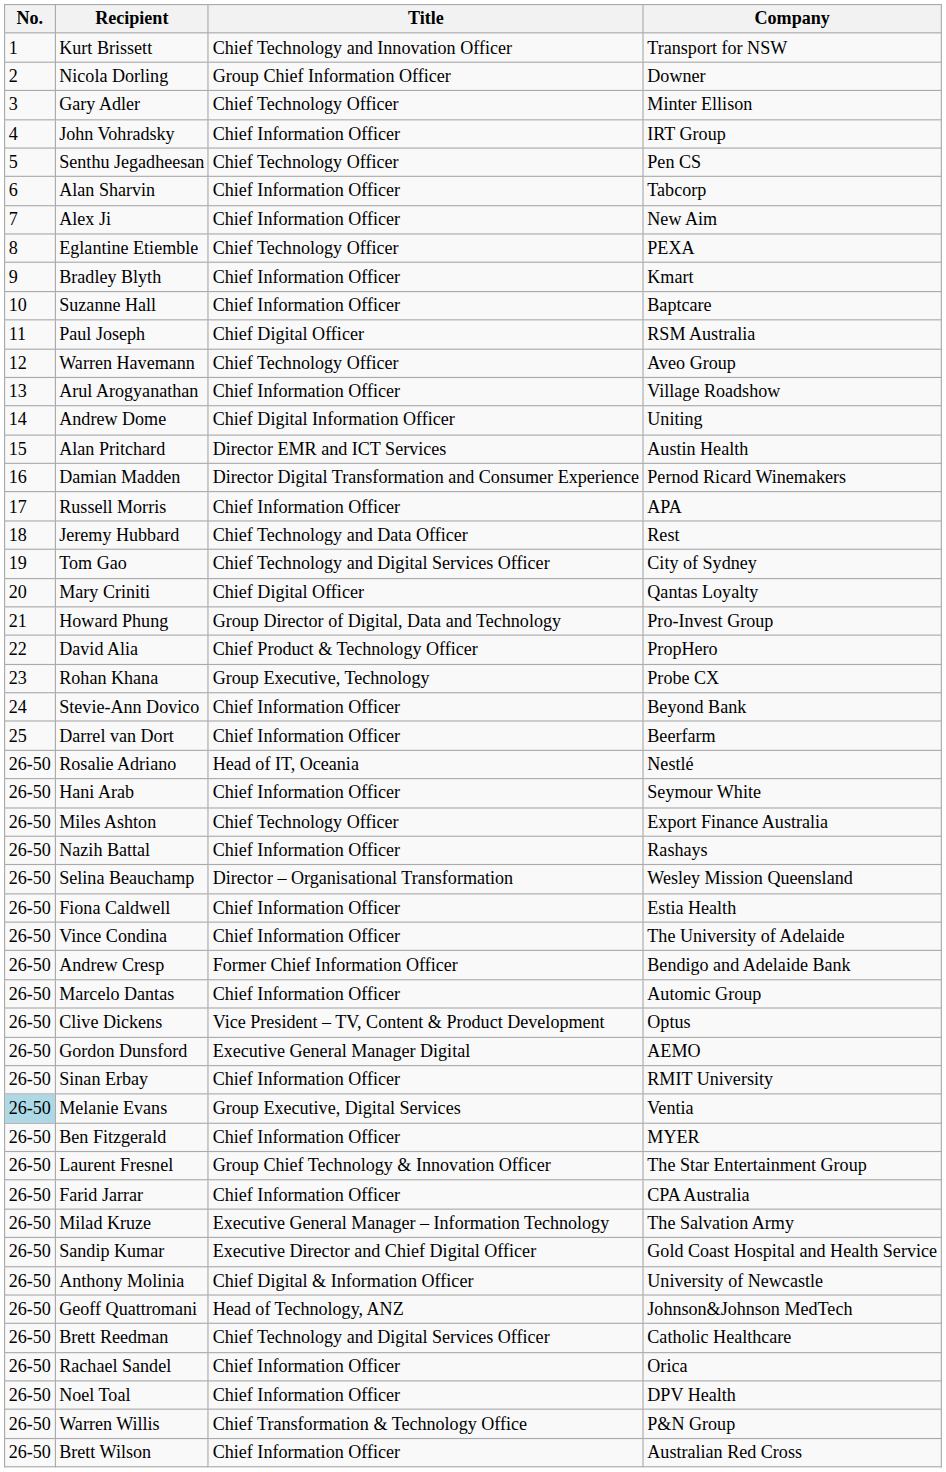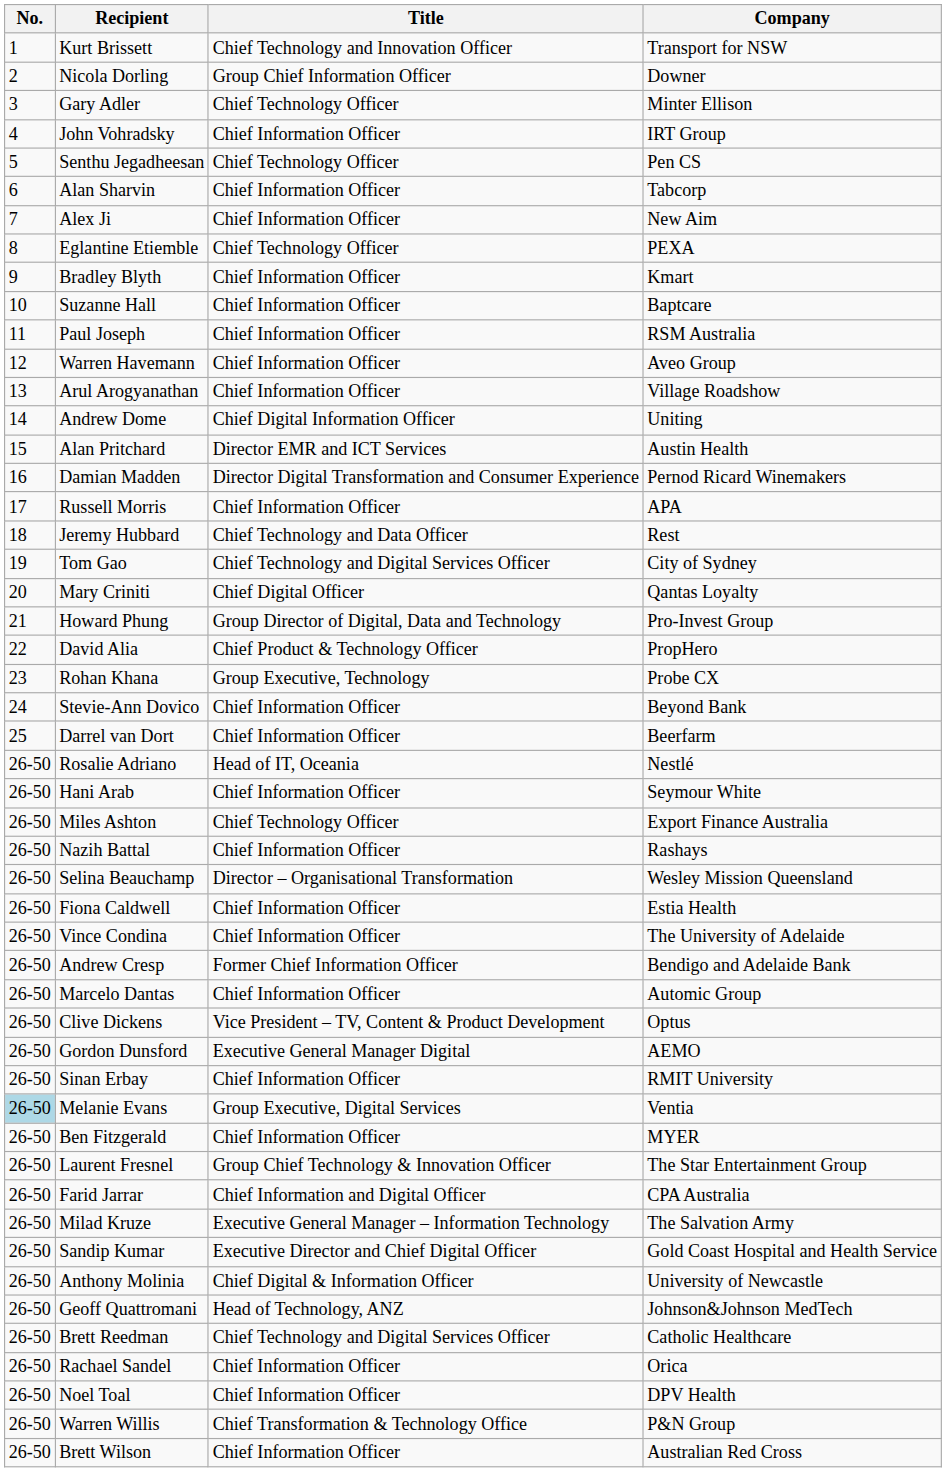Paul Joseph | Title: Chief Digital Officer -> Chief Information Officer
Warren Havemann | Title: Chief Technology Officer -> Chief Information Officer
Farid Jarrar | Title: Chief Information Officer -> Chief Information and Digital Officer
